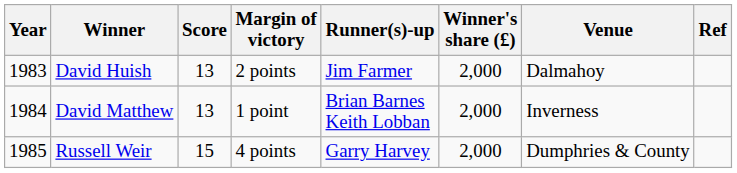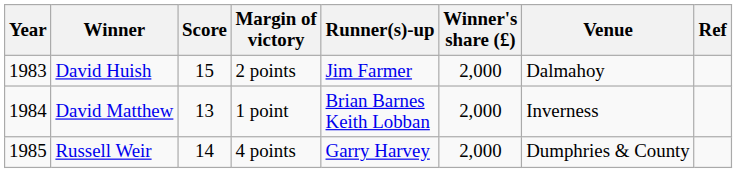David Huish | Score: 13 -> 15
Russell Weir | Score: 15 -> 14
